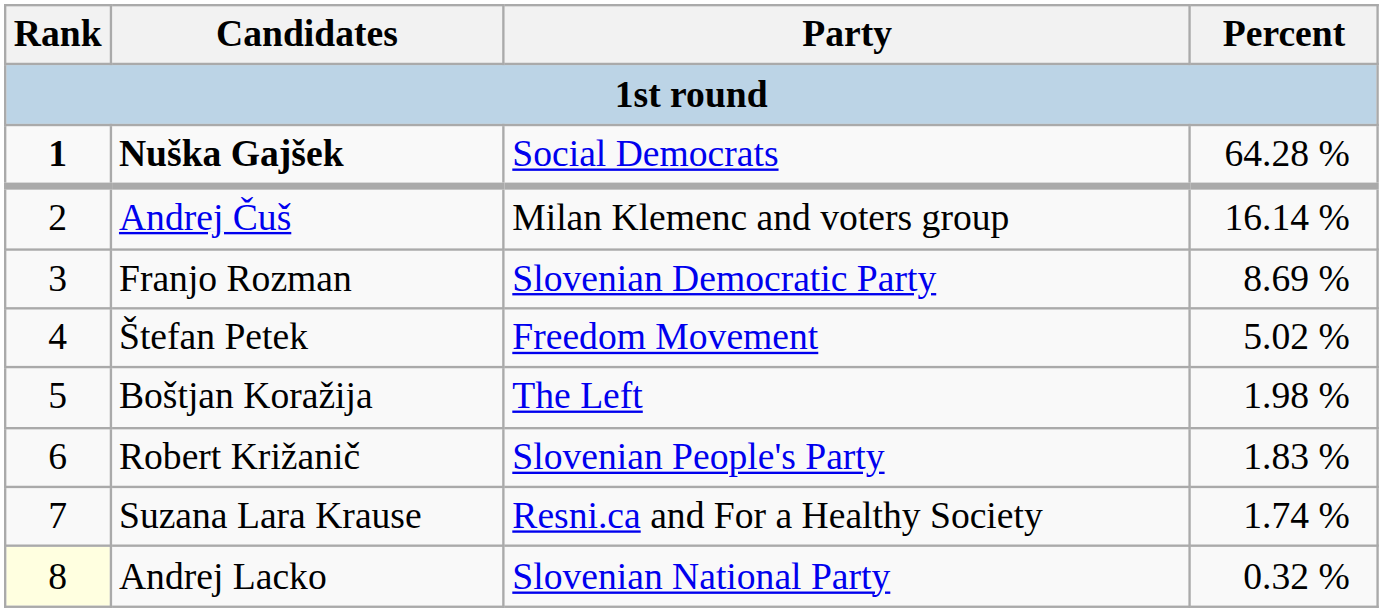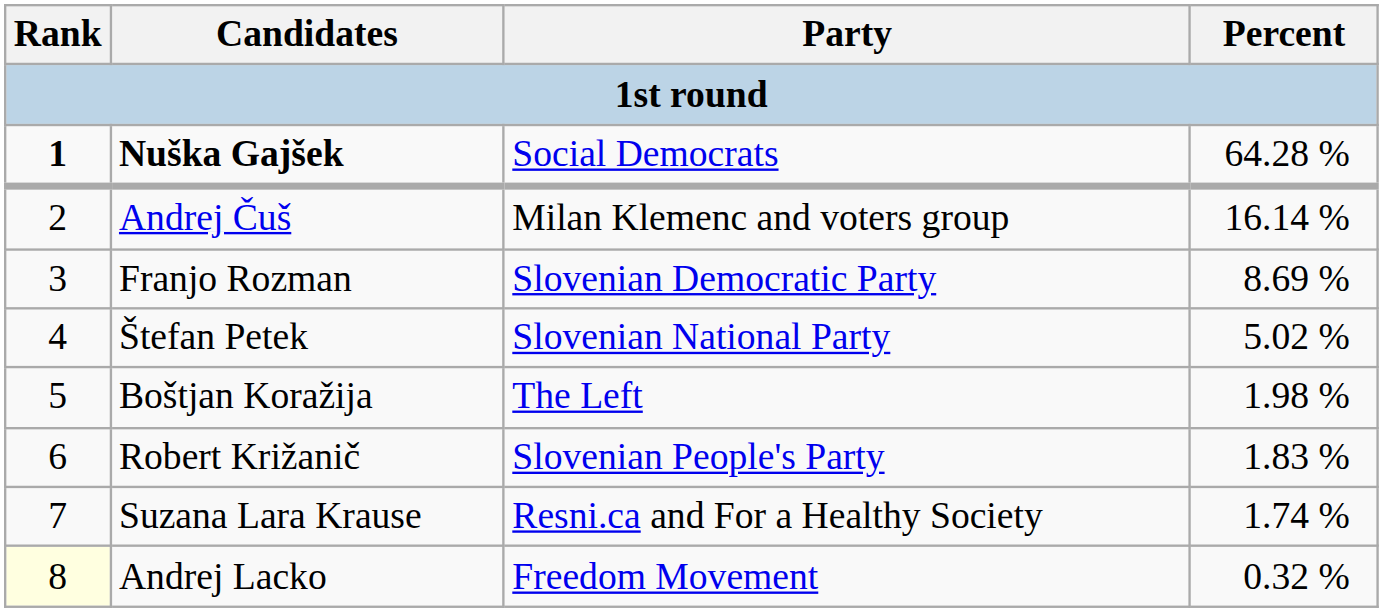Štefan Petek | Party: Freedom Movement -> Slovenian National Party
Andrej Lacko | Party: Slovenian National Party -> Freedom Movement
